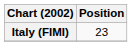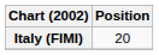Italy (FIMI) | Position: 23 -> 20
